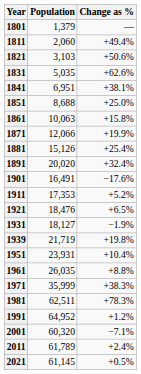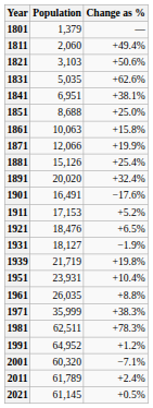1911 | Population: 17,353 -> 17,153
